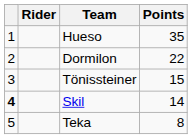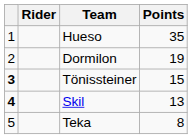Dormilon | Points: 22 -> 19
Tönissteiner | column 1: normal -> bold
Skil | Points: 14 -> 13
